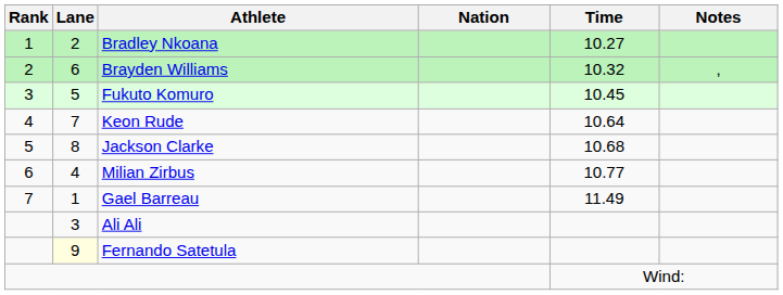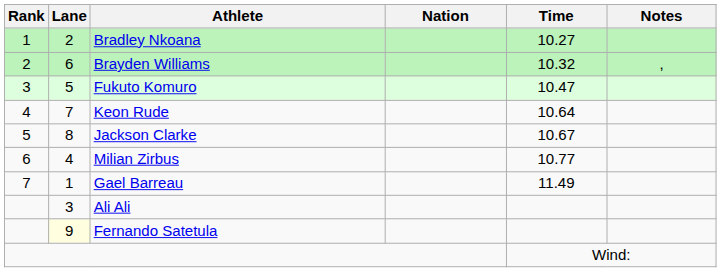Fukuto Komuro | Time: 10.45 -> 10.47
Jackson Clarke | Time: 10.68 -> 10.67
